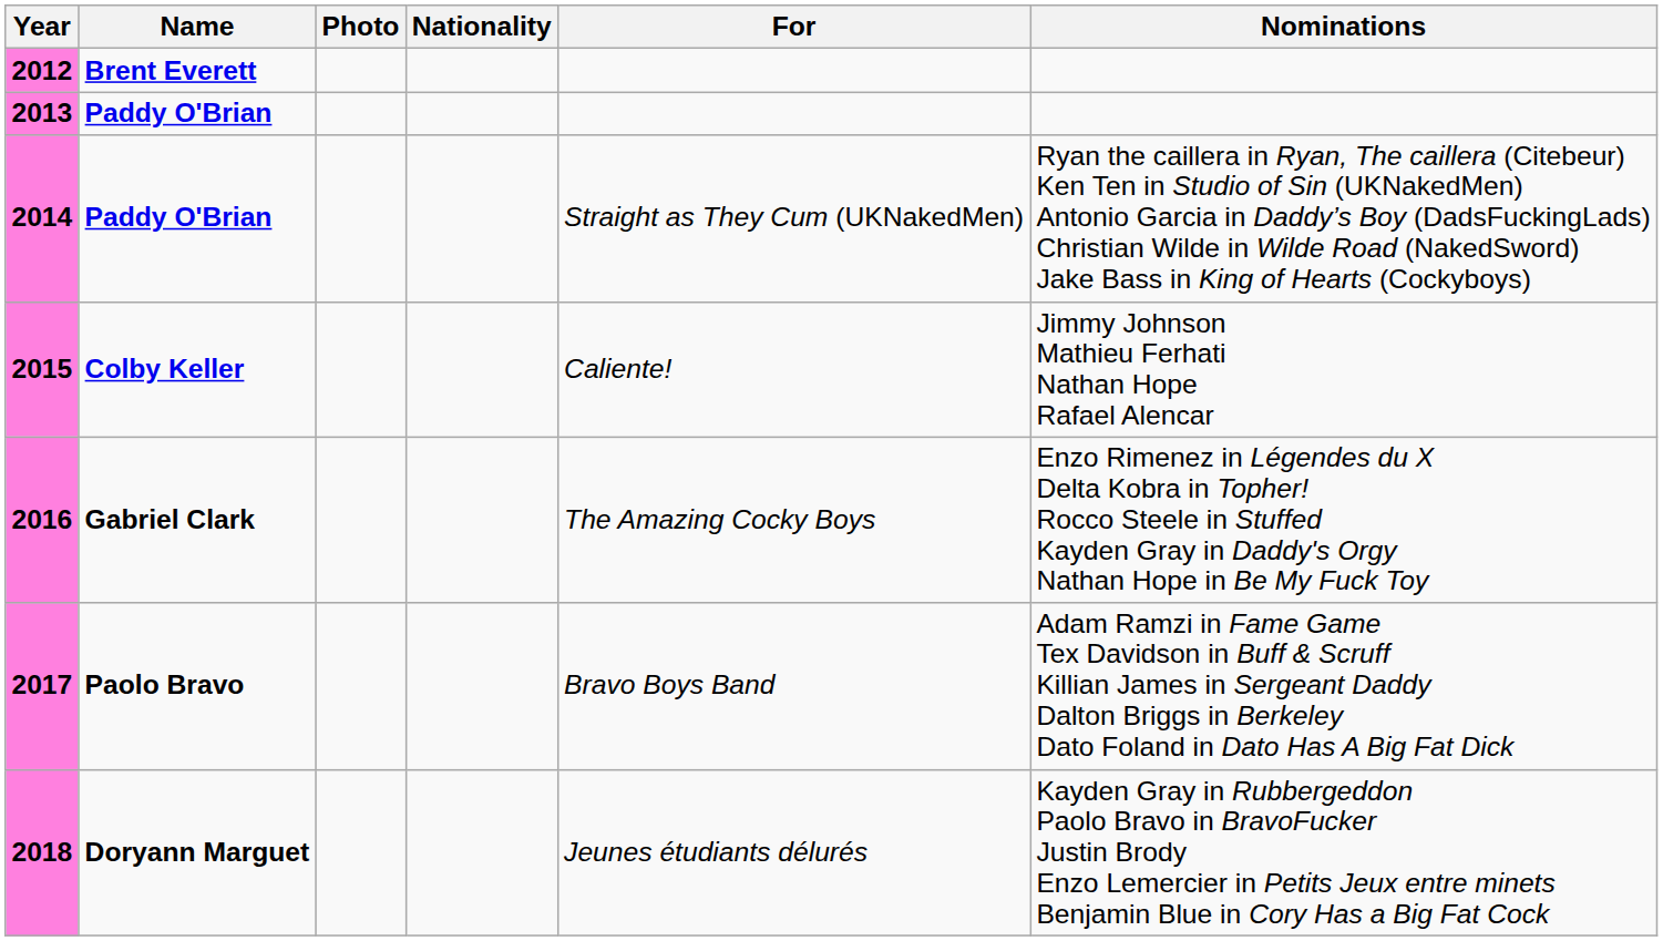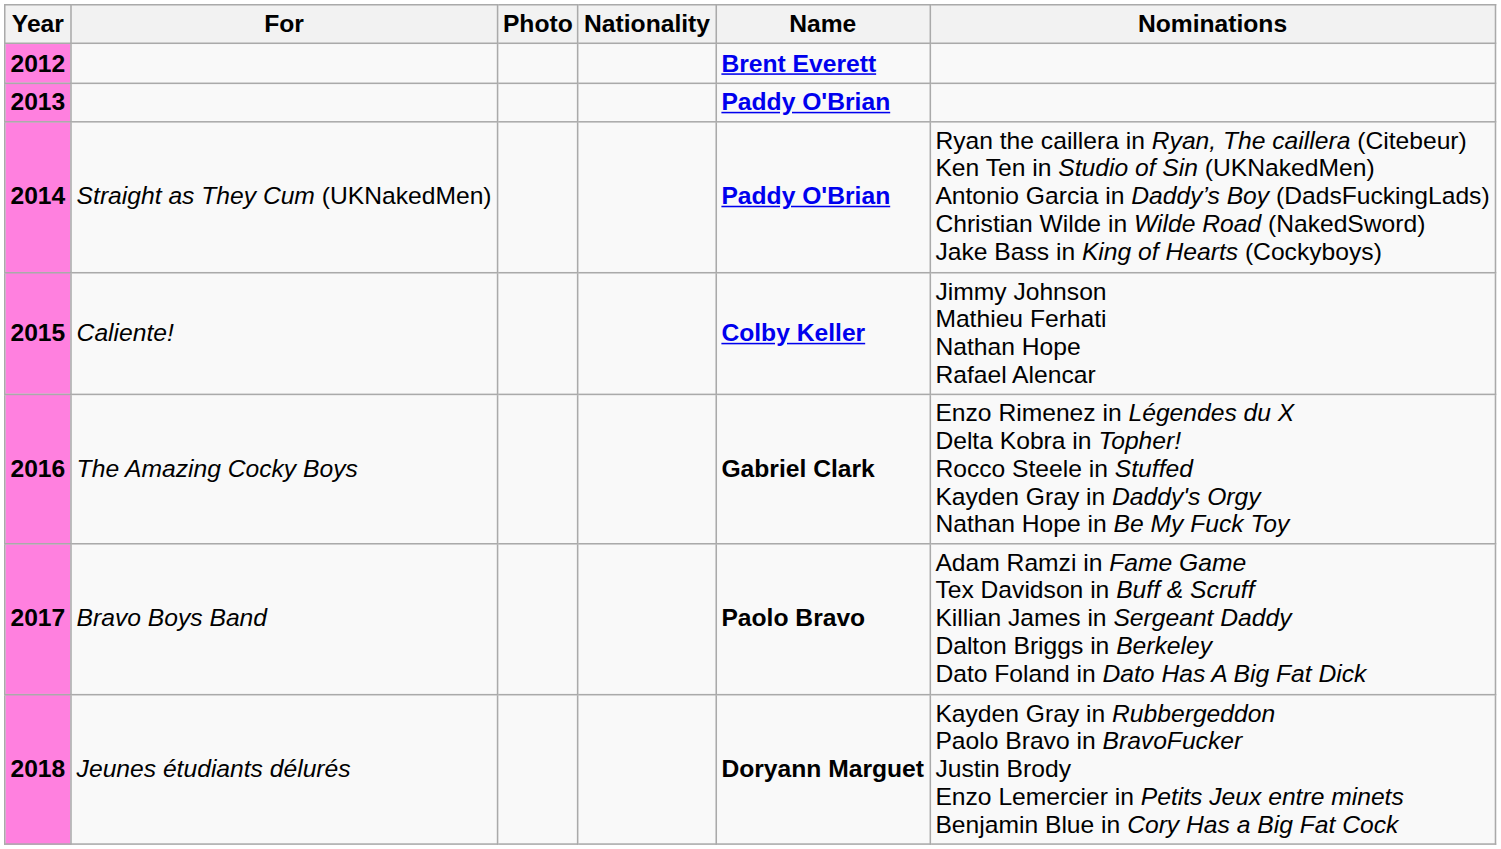columns swapped: Name <-> For
